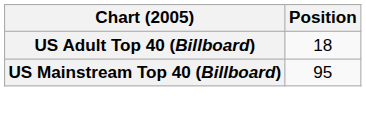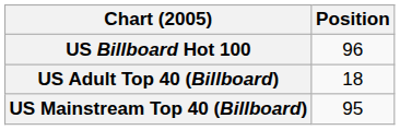+ row: US Billboard Hot 100 | 96
